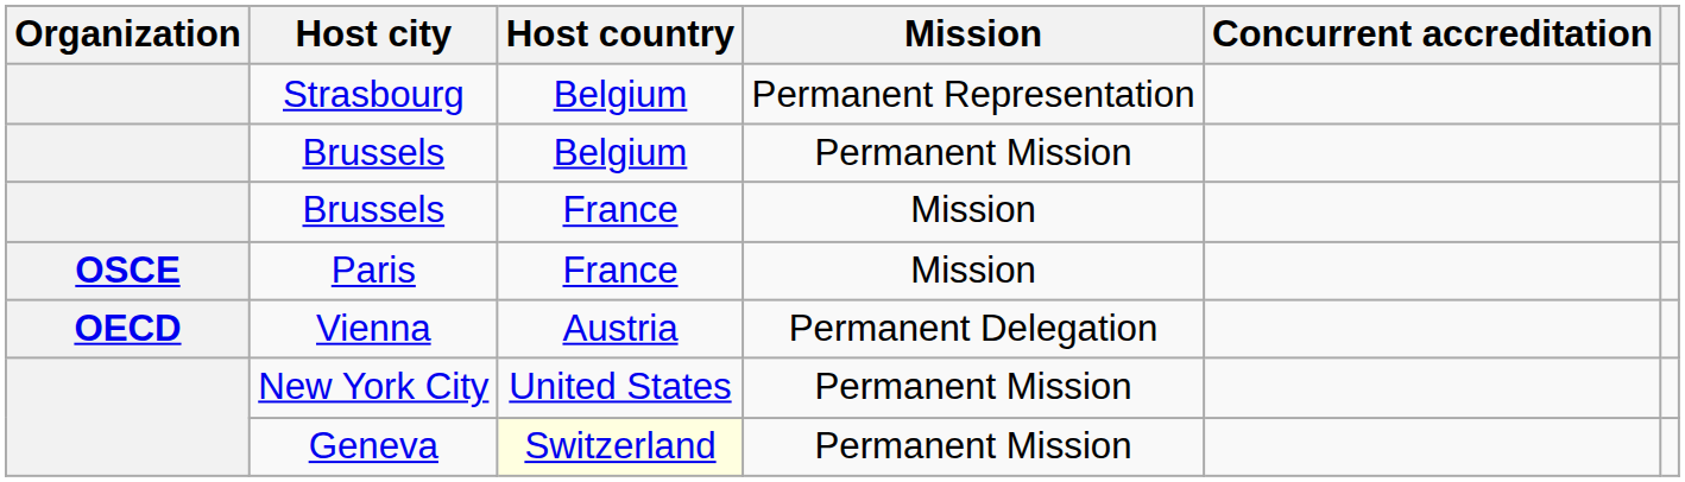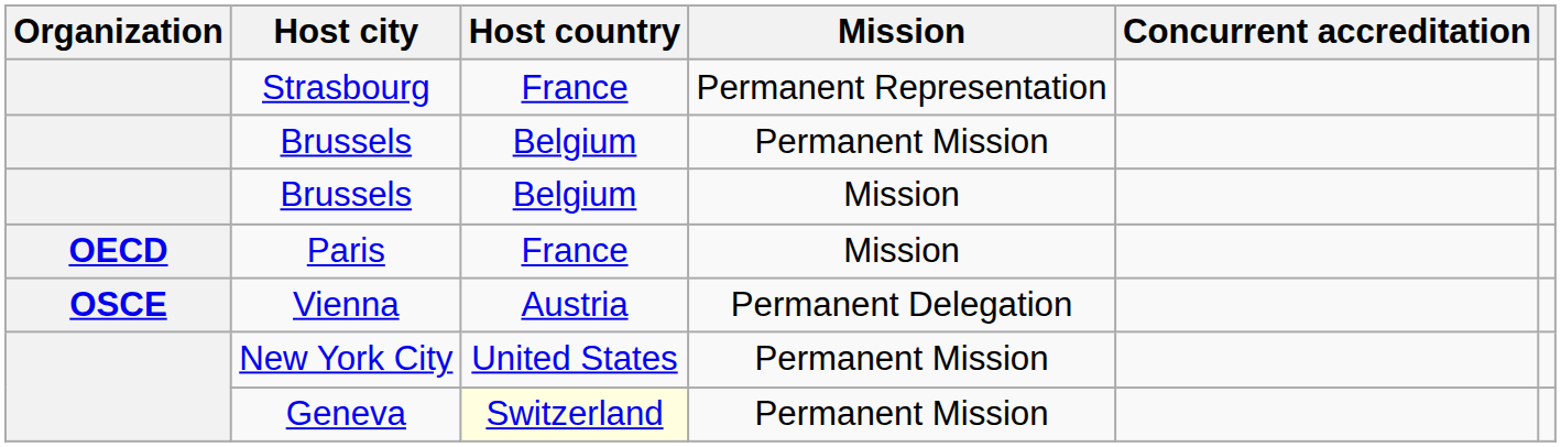Strasbourg | Host country: Belgium -> France
Brussels / Mission | Host country: France -> Belgium
Paris | Organization: OSCE -> OECD
Vienna | Organization: OECD -> OSCE
